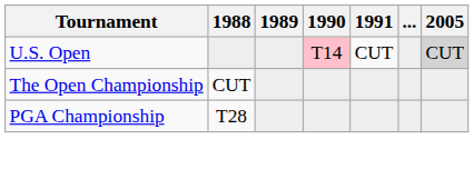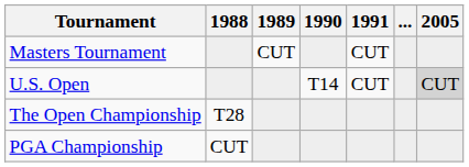+ row: Masters Tournament | CUT | CUT
U.S. Open | 1990: pink background -> no background
The Open Championship | 1988: CUT -> T28
PGA Championship | 1988: T28 -> CUT
